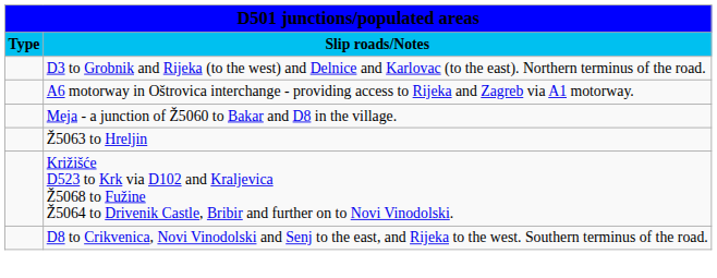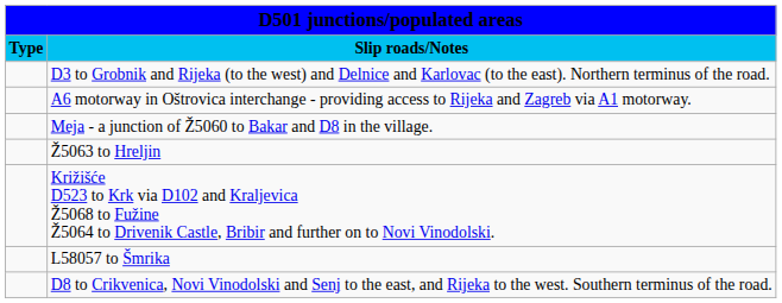+ row: L58057 to Šmrika
